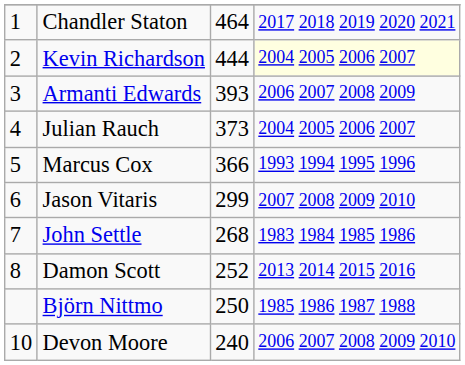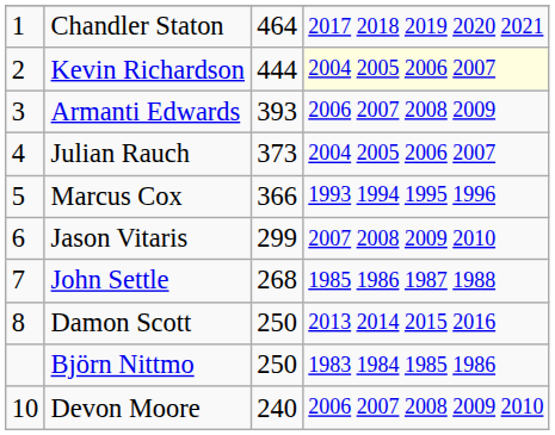John Settle | column 4: 1983 1984 1985 1986 -> 1985 1986 1987 1988
Damon Scott | column 3: 252 -> 250
Björn Nittmo | column 4: 1985 1986 1987 1988 -> 1983 1984 1985 1986
